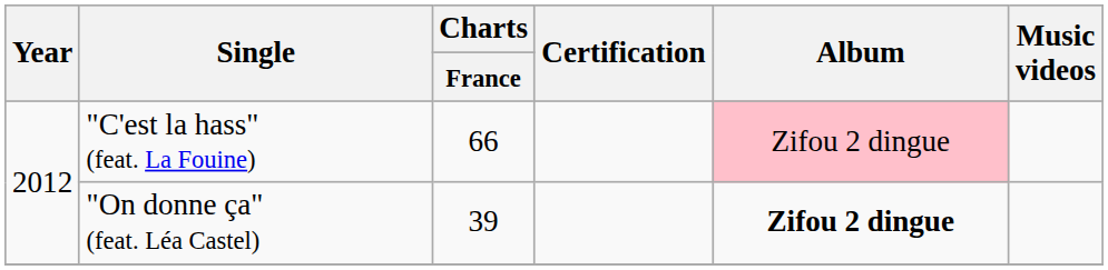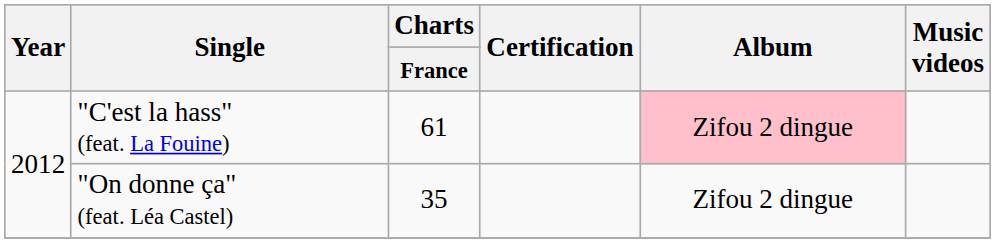"C'est la hass" (feat. La Fouine) | Charts / France: 66 -> 61
"On donne ça" (feat. Léa Castel) | Charts / France: 39 -> 35
"On donne ça" (feat. Léa Castel) | Album: bold -> normal
